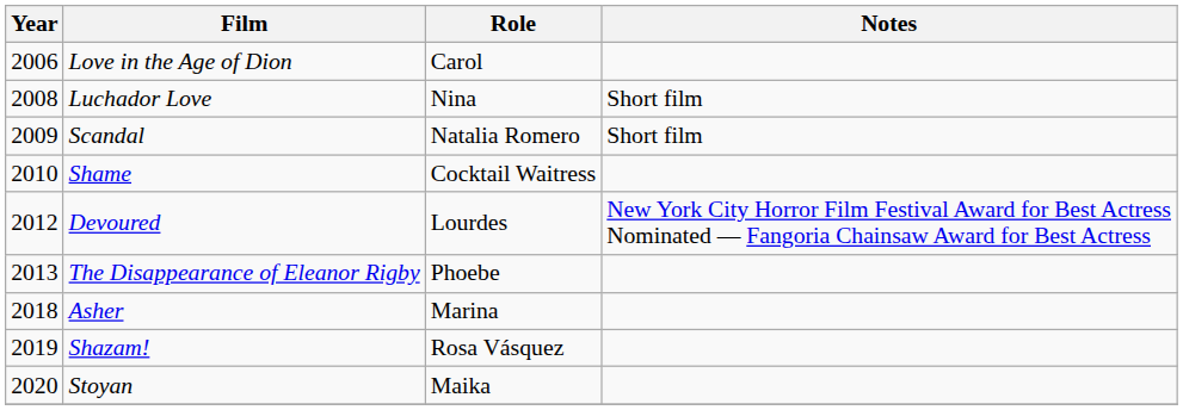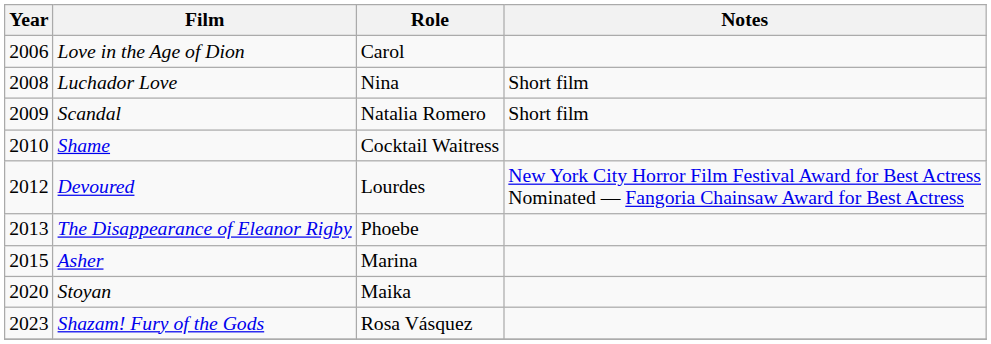Asher | Year: 2018 -> 2015
- row: 2019 | Shazam! | Rosa Vásquez
+ row: 2023 | Shazam! Fury of the Gods | Rosa Vásquez
